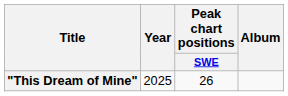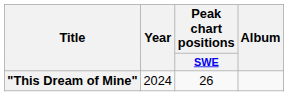"This Dream of Mine" | Year: 2025 -> 2024
